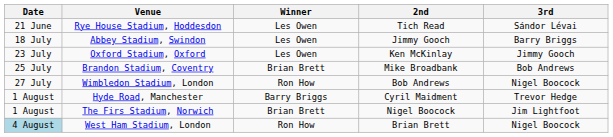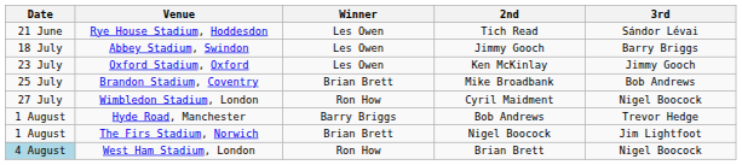Wimbledon Stadium, London | 2nd: Bob Andrews -> Cyril Maidment
Hyde Road, Manchester | 2nd: Cyril Maidment -> Bob Andrews
